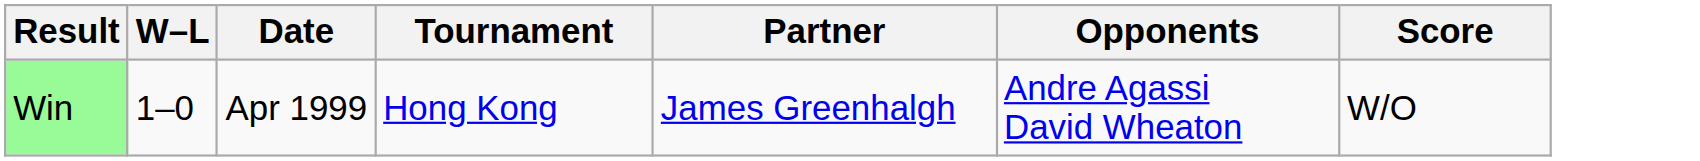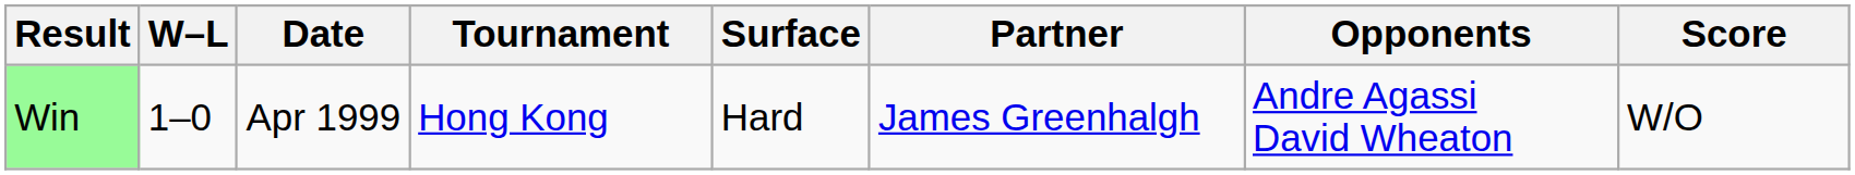+ column: Surface | Hard
